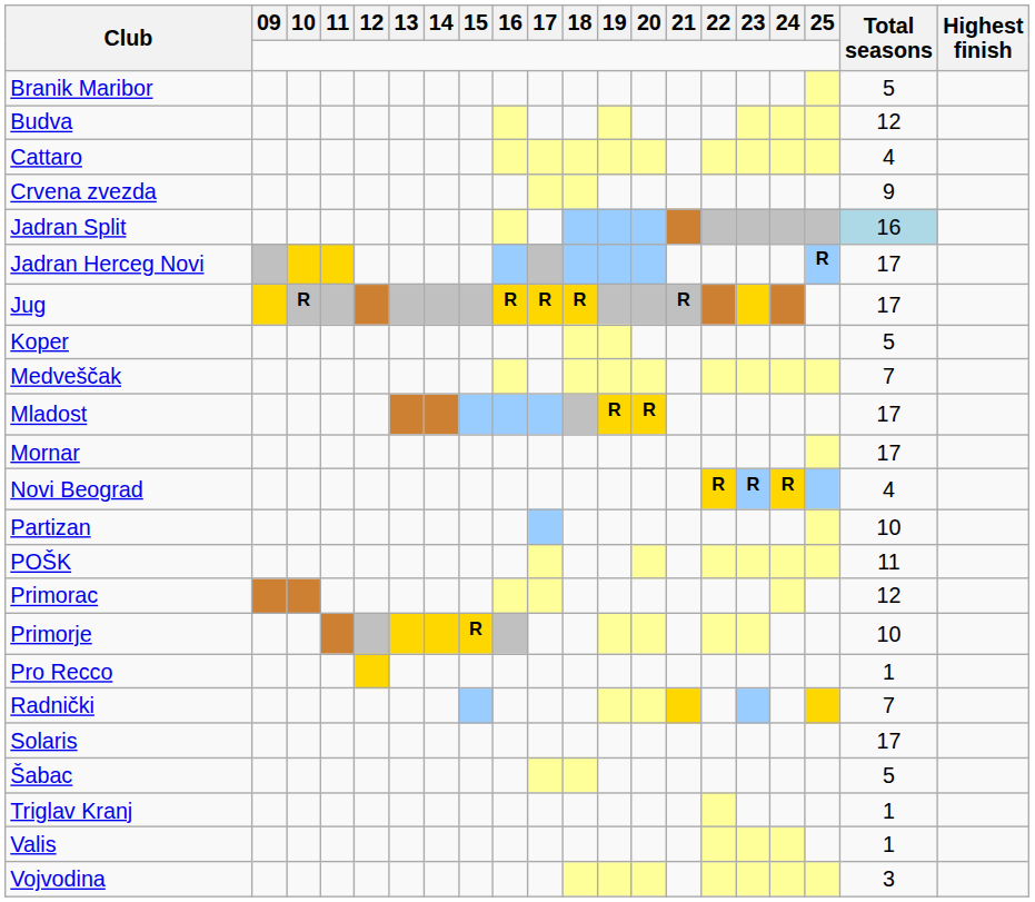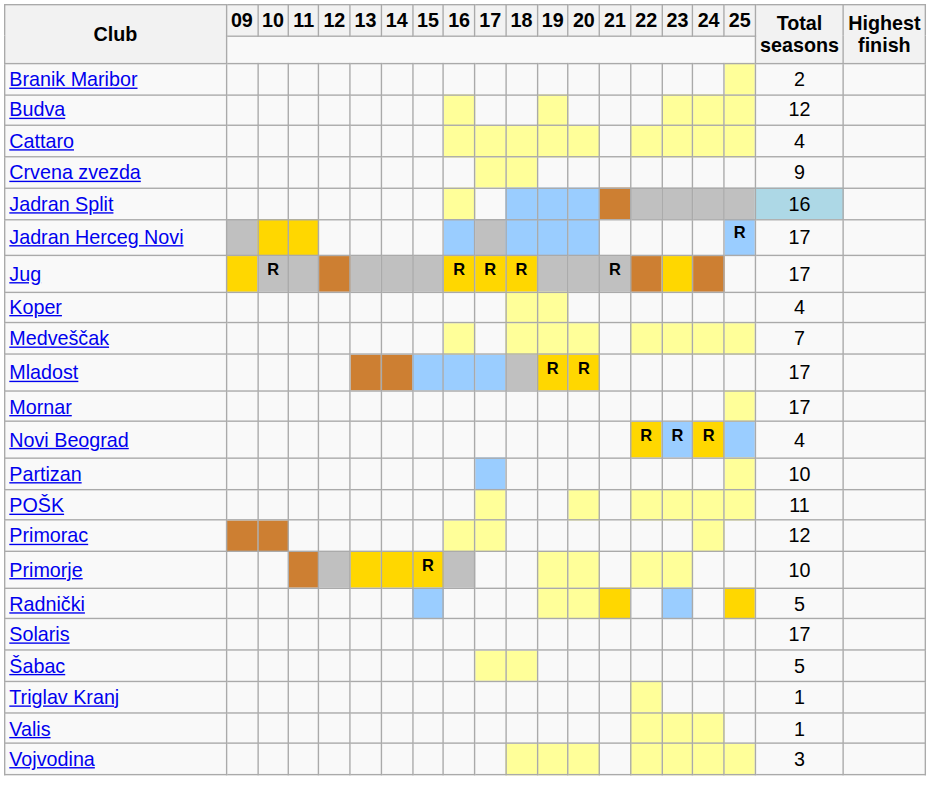Branik Maribor | Total seasons: 5 -> 2
Koper | Total seasons: 5 -> 4
- row: Pro Recco | 1
Radnički | Total seasons: 7 -> 5
